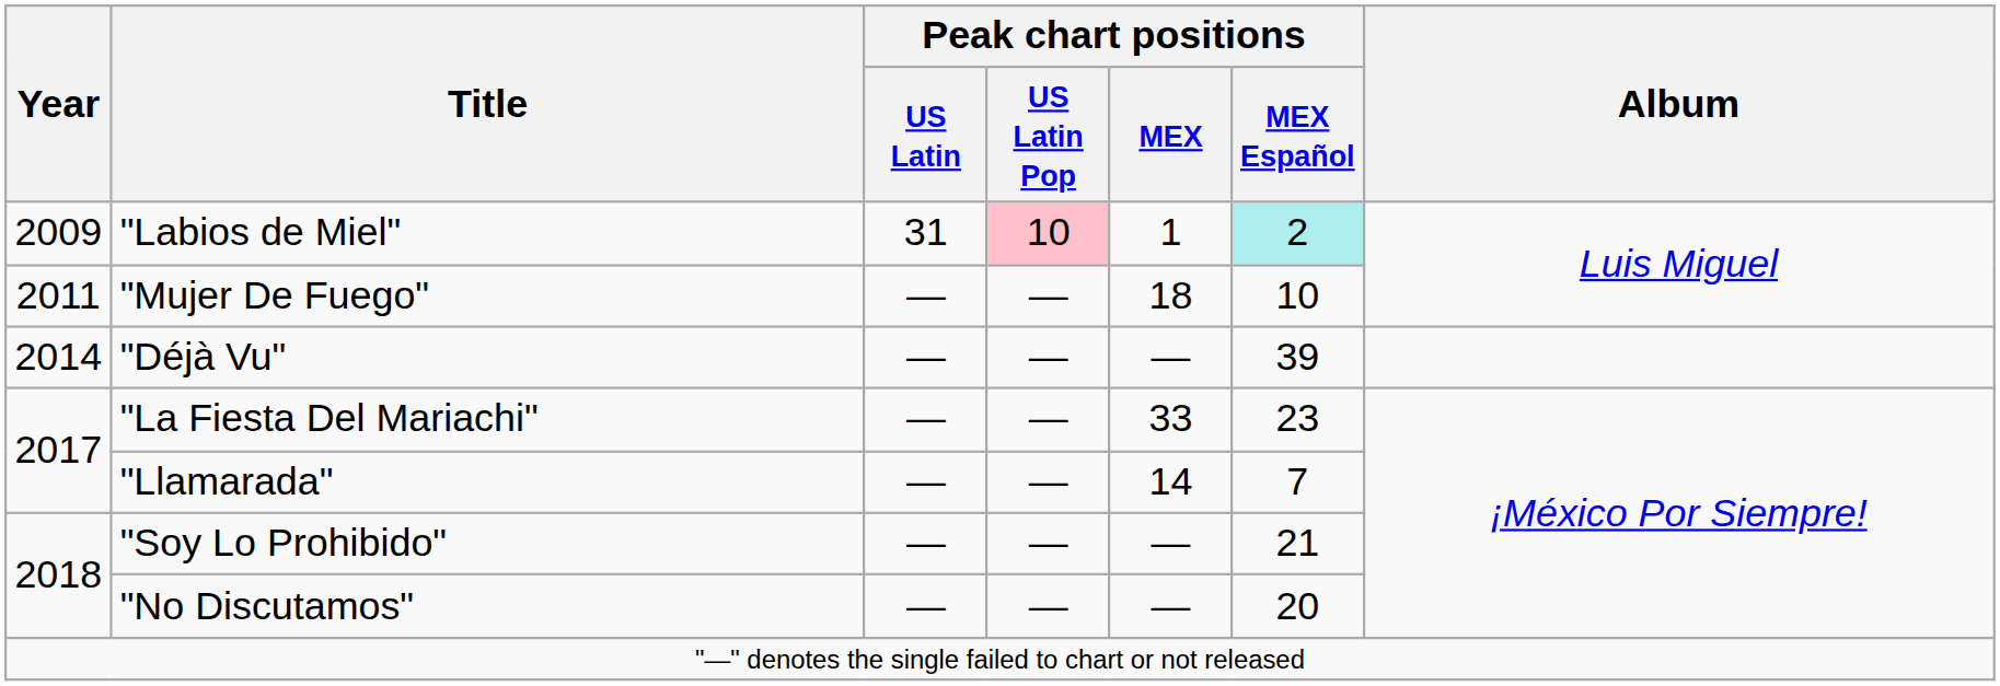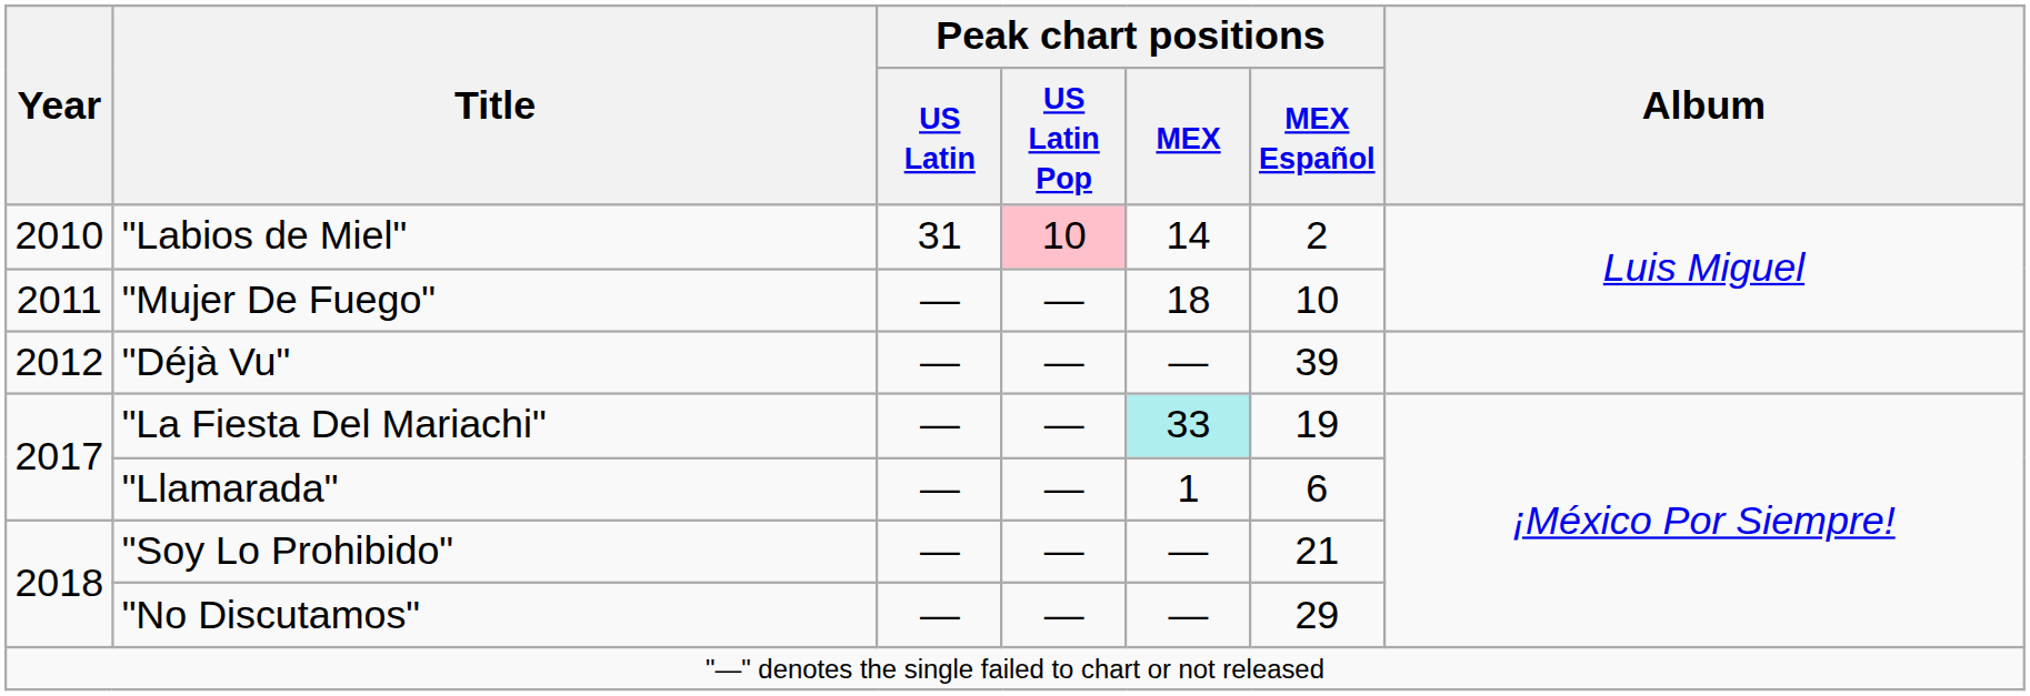"Labios de Miel" | Year: 2009 -> 2010
"Labios de Miel" | Peak chart positions / MEX: 1 -> 14
"Labios de Miel" | Peak chart positions / MEX Español: paleturquoise background -> no background
"Déjà Vu" | Year: 2014 -> 2012
"La Fiesta Del Mariachi" | Peak chart positions / MEX: no background -> paleturquoise background
"La Fiesta Del Mariachi" | Peak chart positions / MEX Español: 23 -> 19
"Llamarada" | Peak chart positions / MEX: 14 -> 1
"Llamarada" | Peak chart positions / MEX Español: 7 -> 6
"No Discutamos" | Peak chart positions / MEX Español: 20 -> 29
